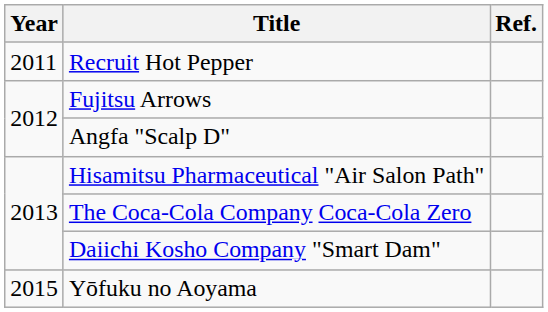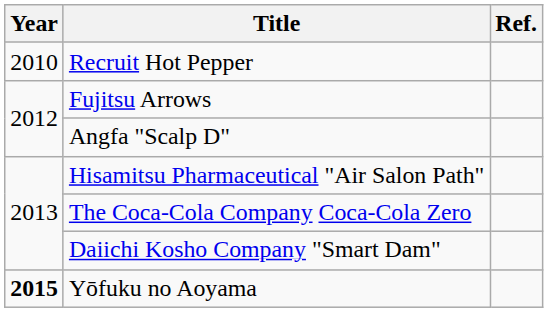Recruit Hot Pepper | Year: 2011 -> 2010
Yōfuku no Aoyama | Year: normal -> bold
